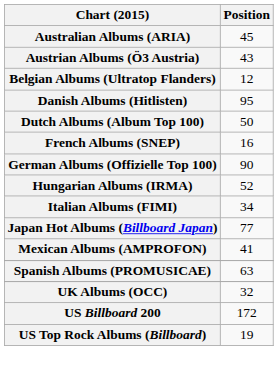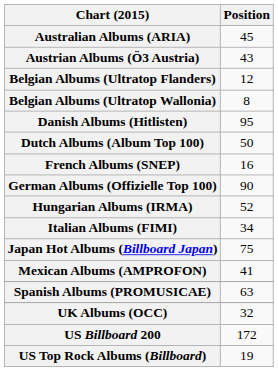+ row: Belgian Albums (Ultratop Wallonia) | 8
Japan Hot Albums (Billboard Japan) | Position: 77 -> 75
